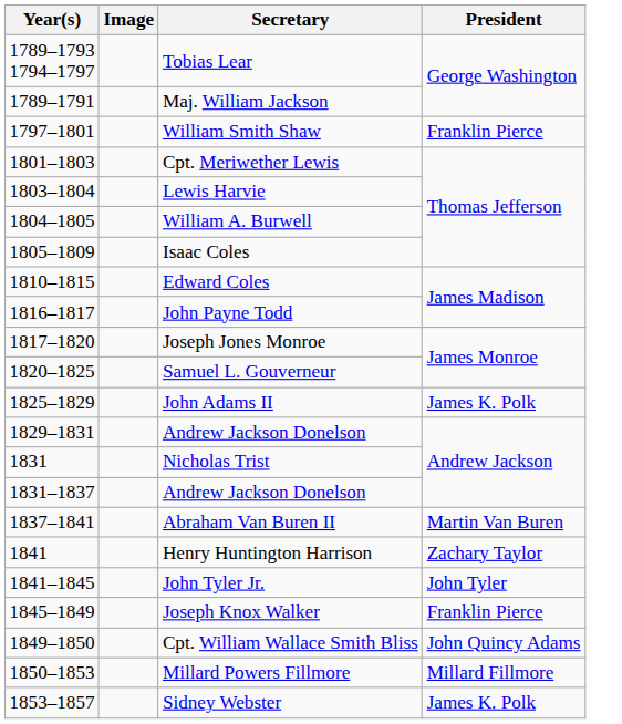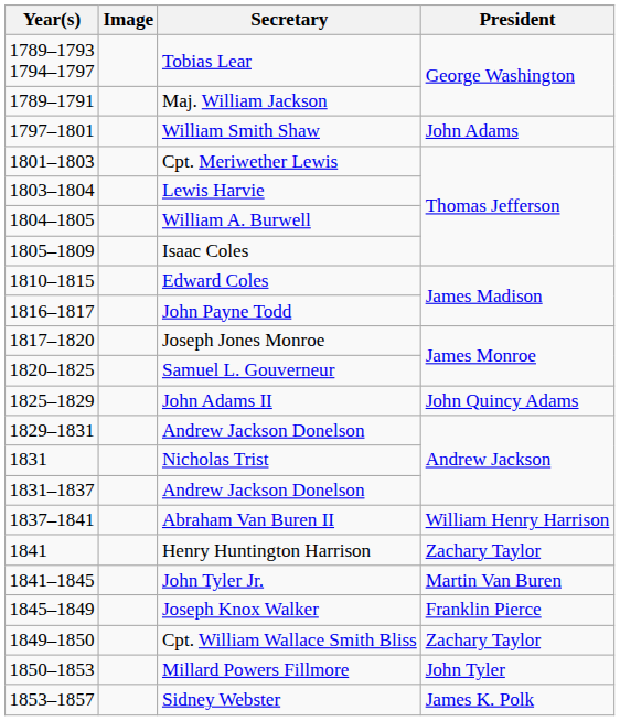William Smith Shaw | President: Franklin Pierce -> John Adams
John Adams II | President: James K. Polk -> John Quincy Adams
Abraham Van Buren II | President: Martin Van Buren -> William Henry Harrison
John Tyler Jr. | President: John Tyler -> Martin Van Buren
Cpt. William Wallace Smith Bliss | President: John Quincy Adams -> Zachary Taylor
Millard Powers Fillmore | President: Millard Fillmore -> John Tyler
